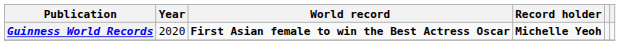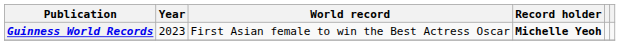Guinness World Records | Year: 2020 -> 2023
Guinness World Records | World record: bold -> normal
